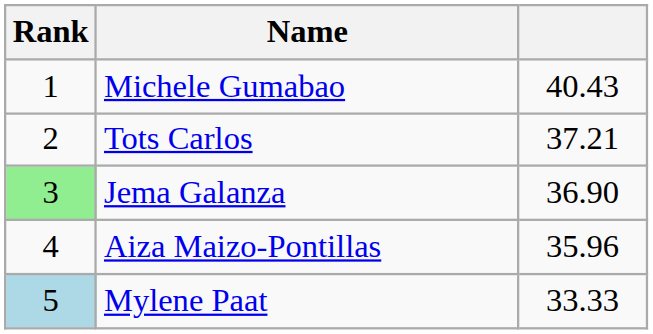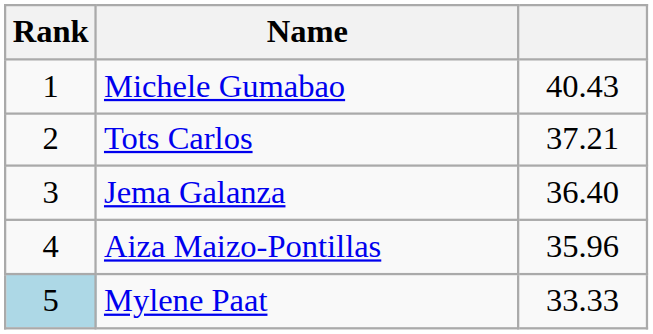Jema Galanza | Rank: lightgreen background -> no background
Jema Galanza | column 3: 36.90 -> 36.40
